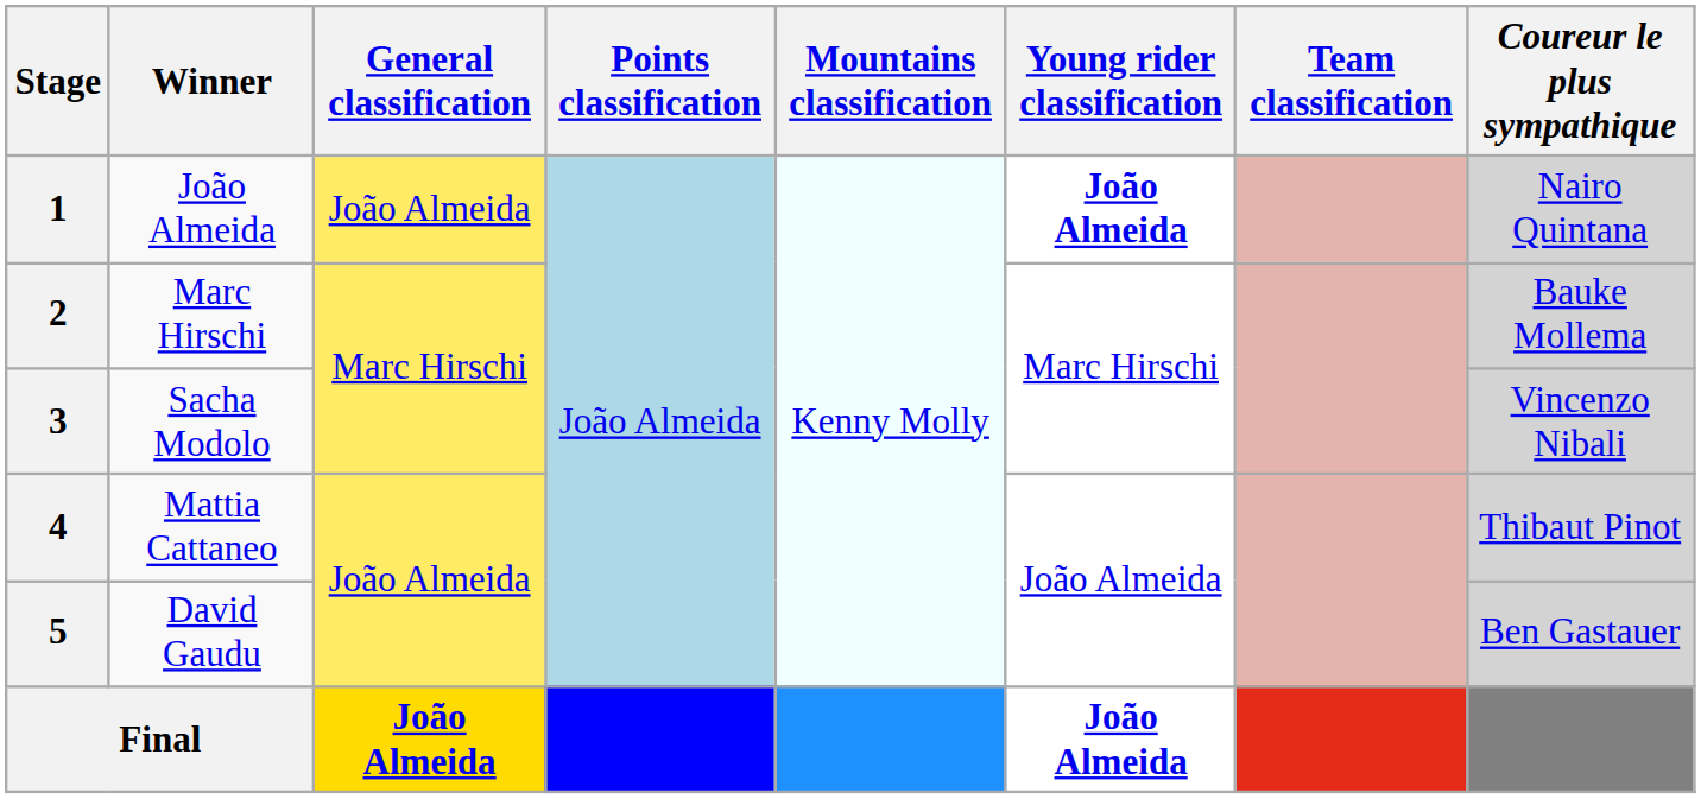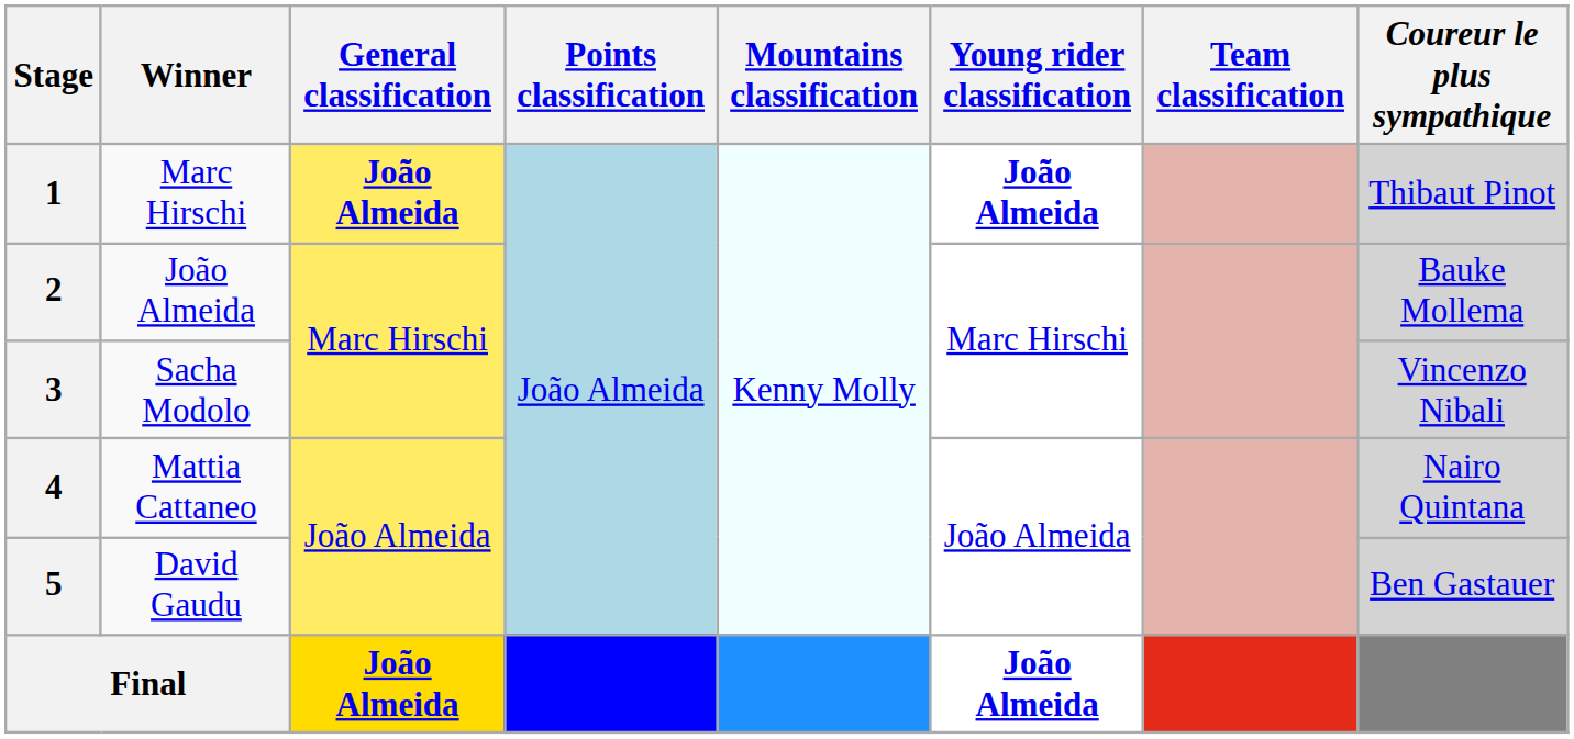1 | Winner: João Almeida -> Marc Hirschi
1 | General classification: normal -> bold
1 | Coureur le plus sympathique: Nairo Quintana -> Thibaut Pinot
2 | Winner: Marc Hirschi -> João Almeida
4 | Coureur le plus sympathique: Thibaut Pinot -> Nairo Quintana
